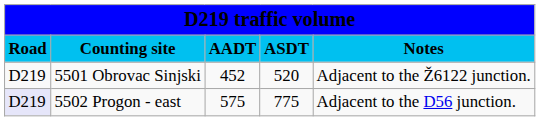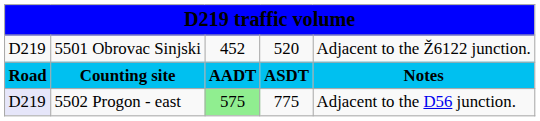rows swapped: Counting site <-> 5501 Obrovac Sinjski
5502 Progon - east | column 3: no background -> lightgreen background
